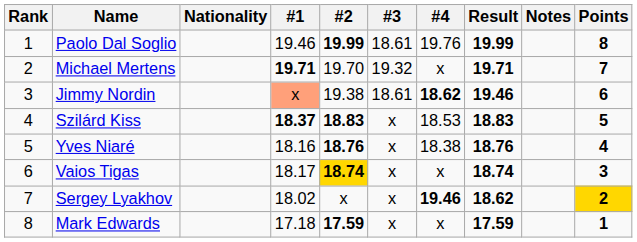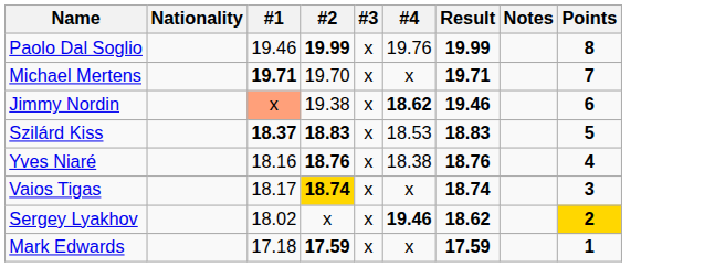- column: Rank | 1 | 2 | 3 | 4 | 5 | 6 | 7 | 8
Paolo Dal Soglio | #3: 18.61 -> x
Michael Mertens | #3: 19.32 -> x
Jimmy Nordin | #3: 18.61 -> x
